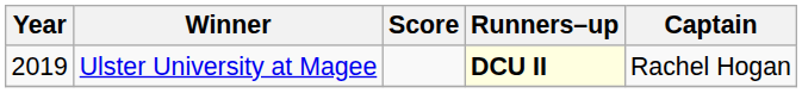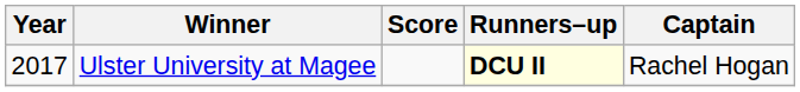Ulster University at Magee | Year: 2019 -> 2017
